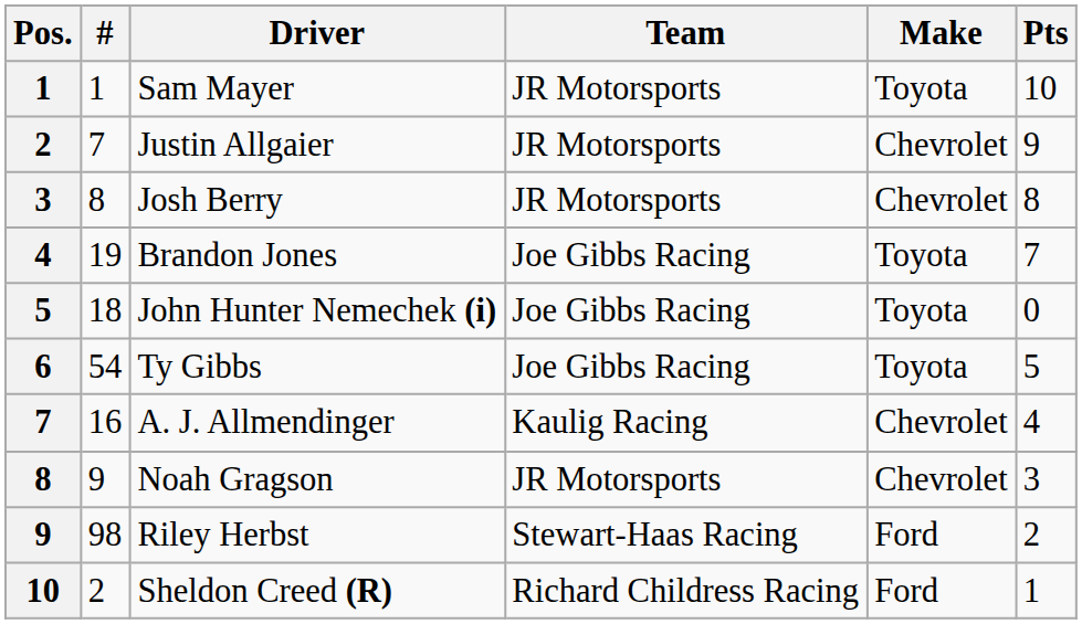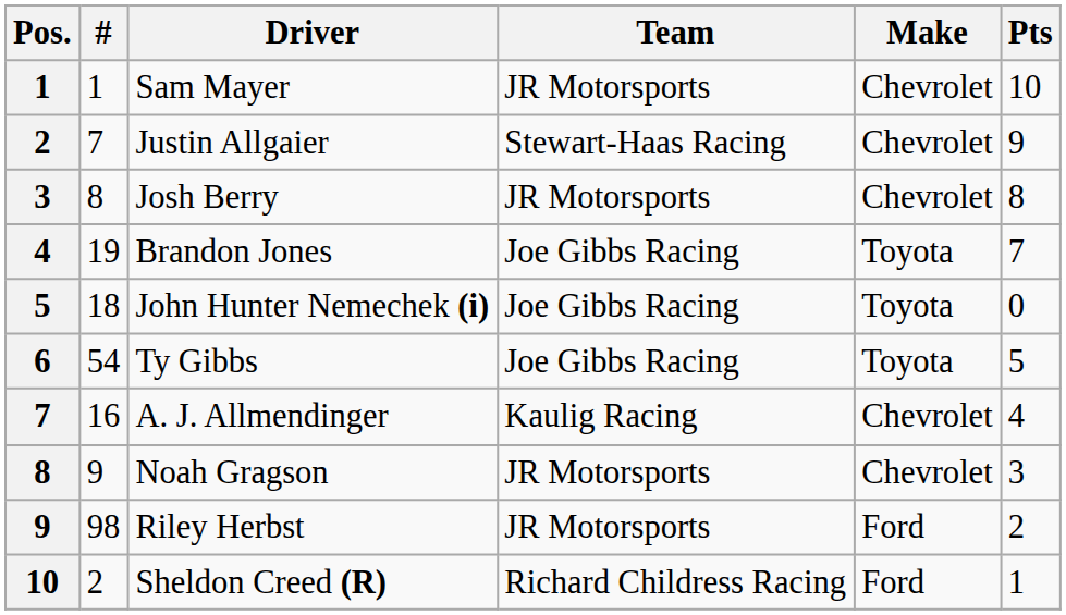Sam Mayer | Make: Toyota -> Chevrolet
Justin Allgaier | Team: JR Motorsports -> Stewart-Haas Racing
Riley Herbst | Team: Stewart-Haas Racing -> JR Motorsports
